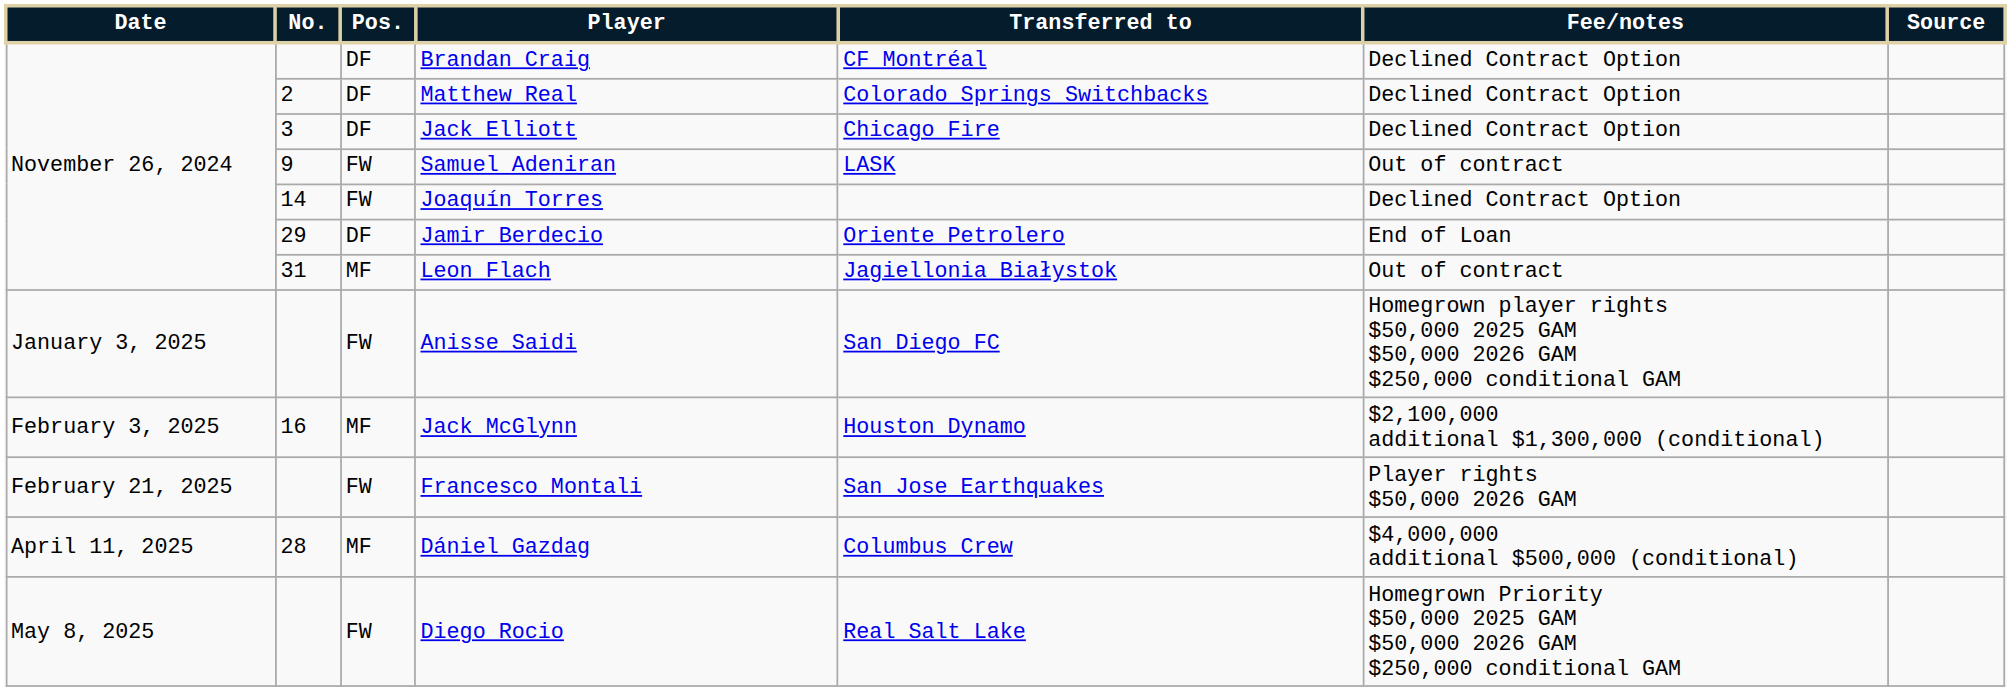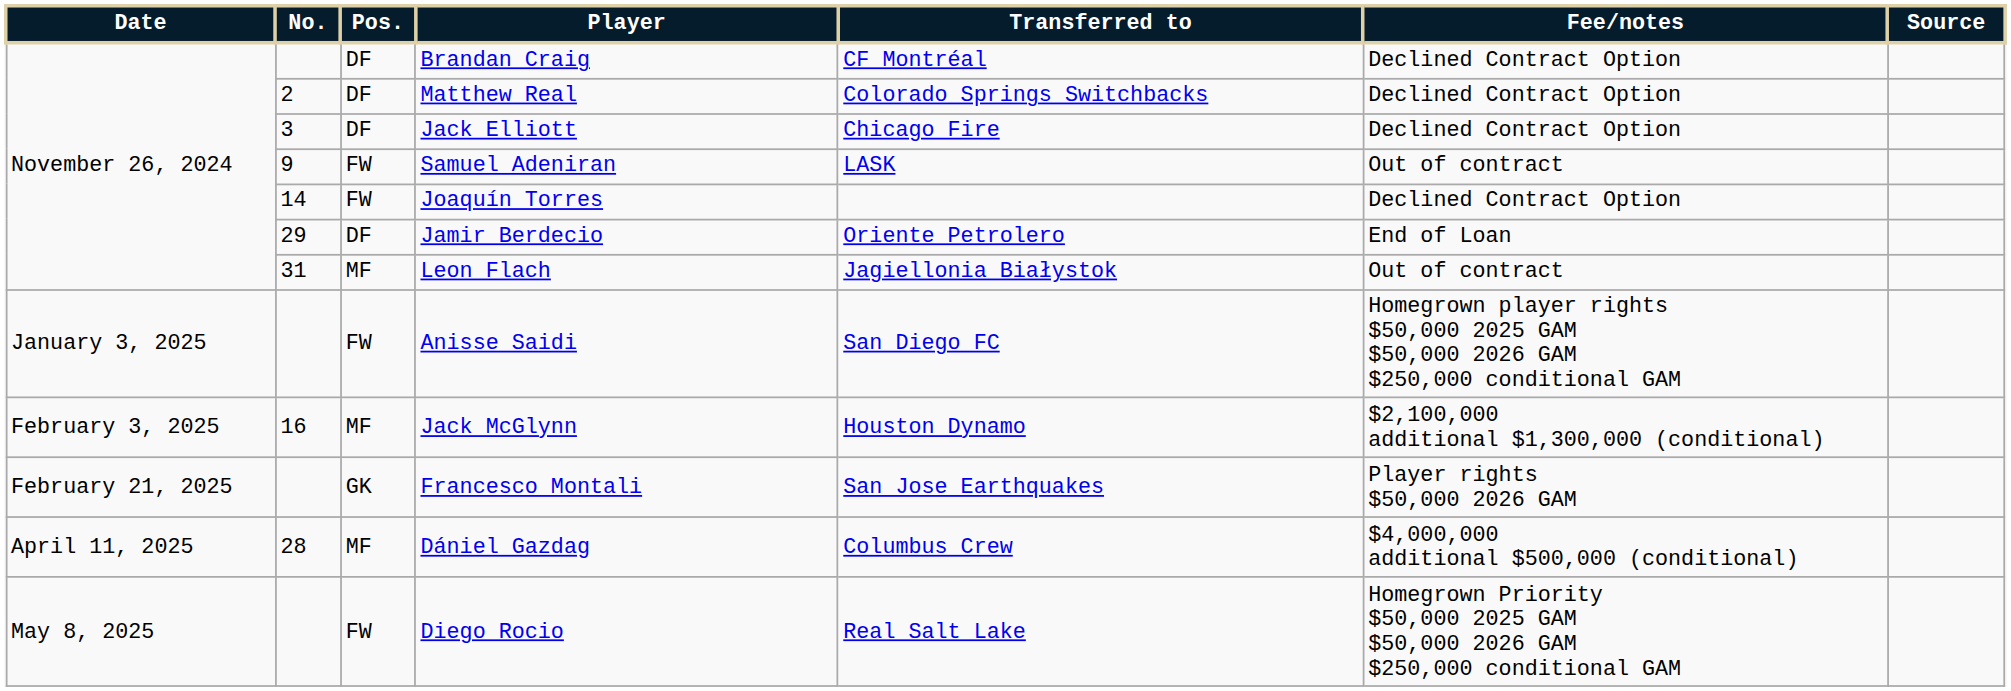Francesco Montali | Pos.: FW -> GK
